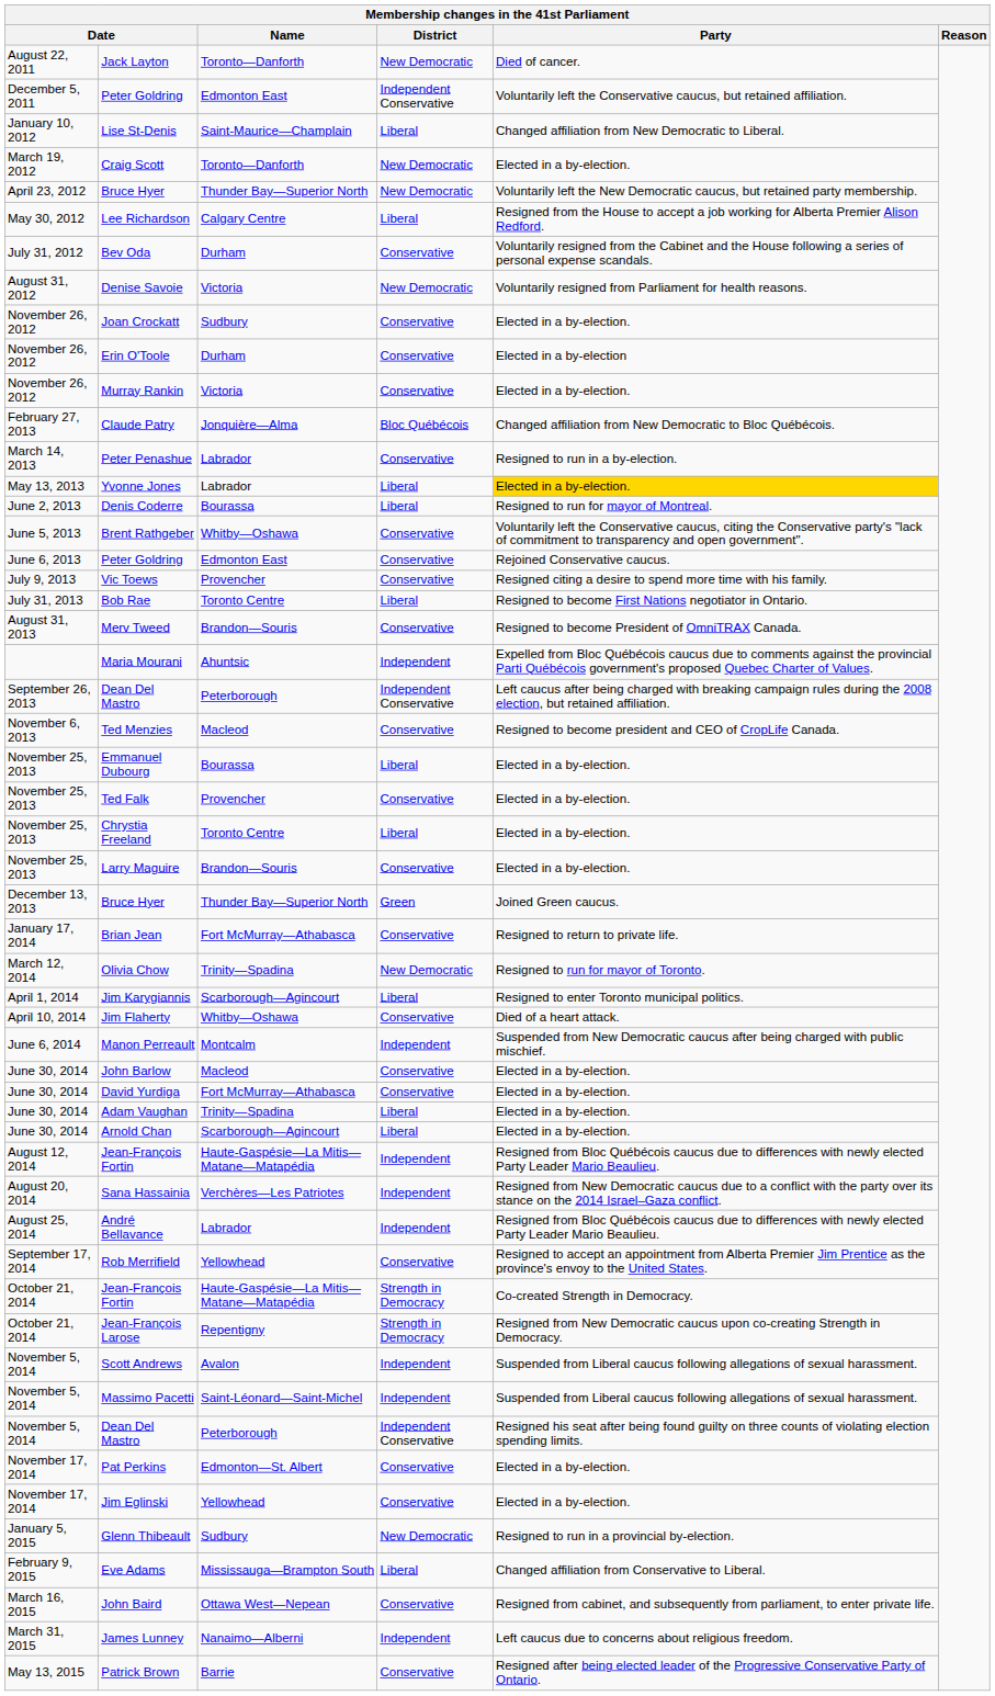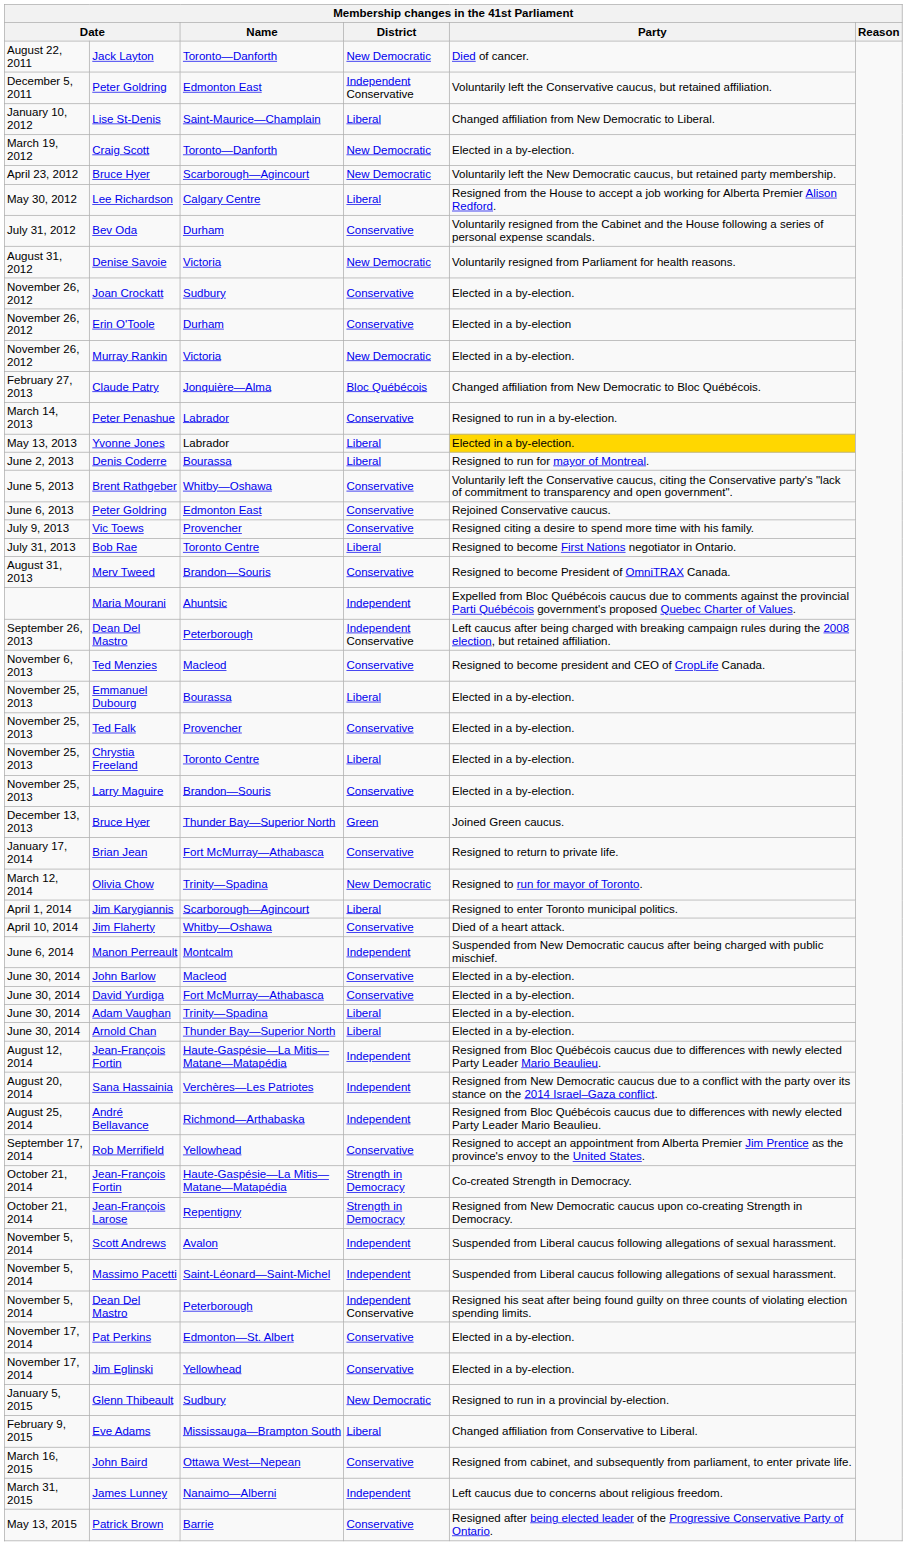April 23, 2012 / Bruce Hyer | Name: Thunder Bay—Superior North -> Scarborough—Agincourt
Murray Rankin | District: Conservative -> New Democratic
Arnold Chan | Name: Scarborough—Agincourt -> Thunder Bay—Superior North
André Bellavance | Name: Labrador -> Richmond—Arthabaska
